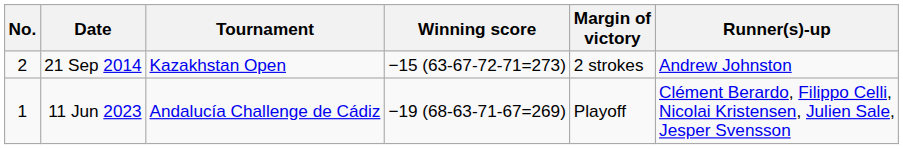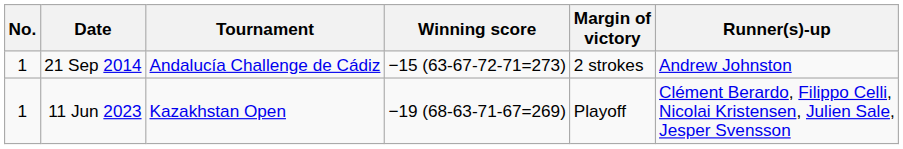21 Sep 2014 | No.: 2 -> 1
21 Sep 2014 | Tournament: Kazakhstan Open -> Andalucía Challenge de Cádiz
11 Jun 2023 | Tournament: Andalucía Challenge de Cádiz -> Kazakhstan Open
